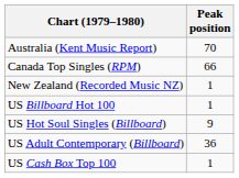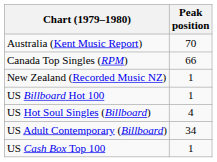US Hot Soul Singles (Billboard) | Peak position: 9 -> 4
US Adult Contemporary (Billboard) | Peak position: 36 -> 34
